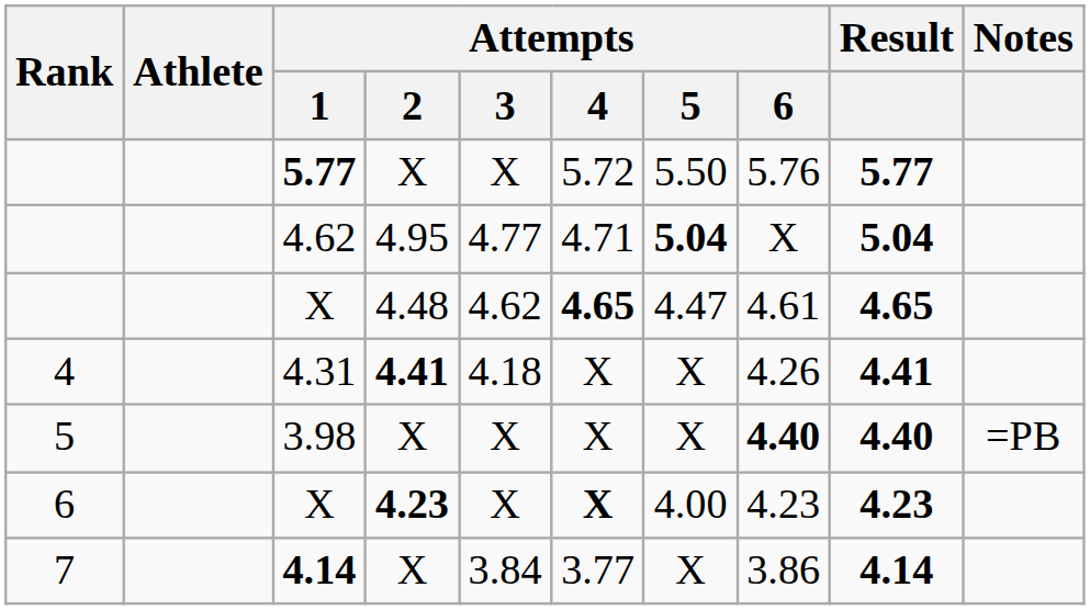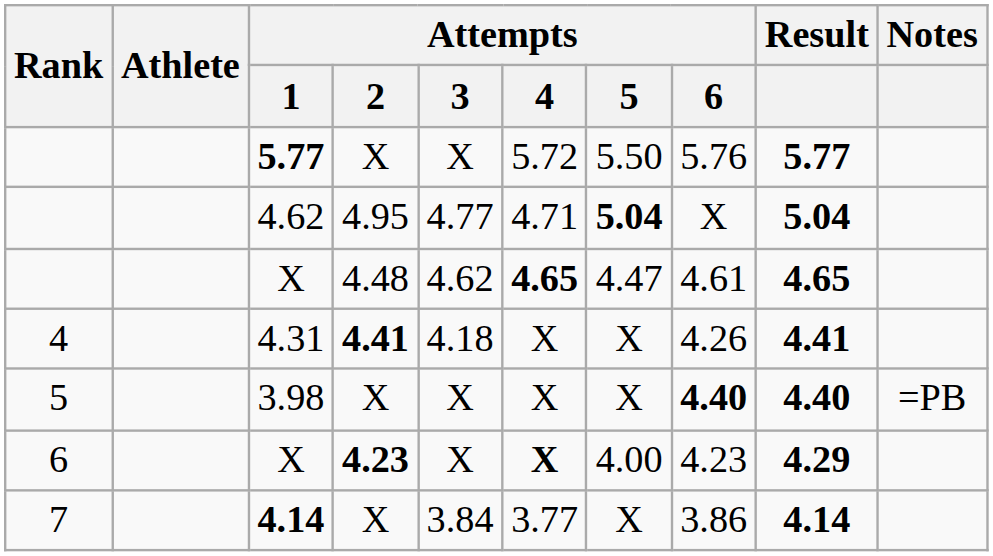6 / X | Result: 4.23 -> 4.29
